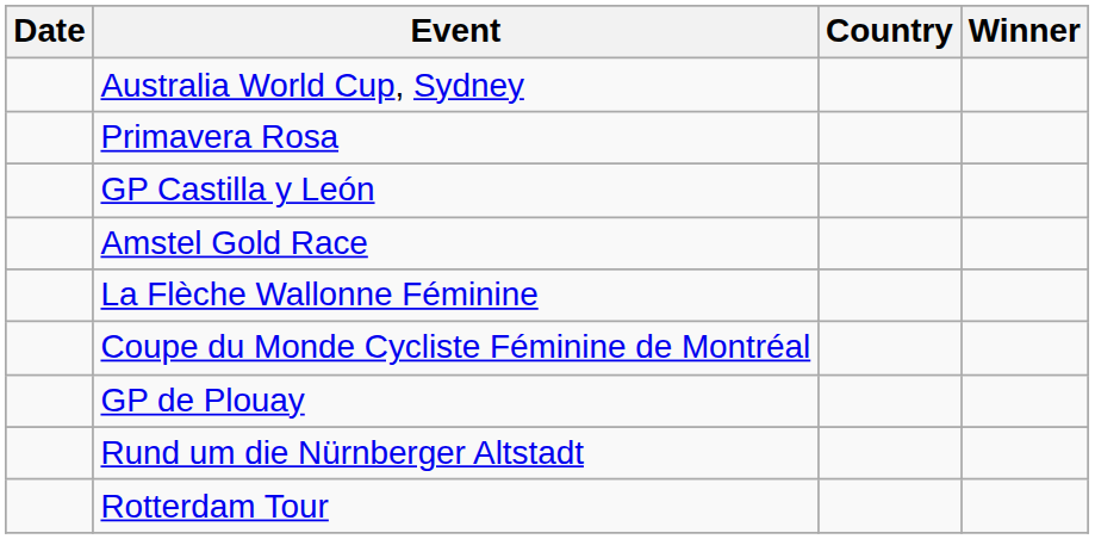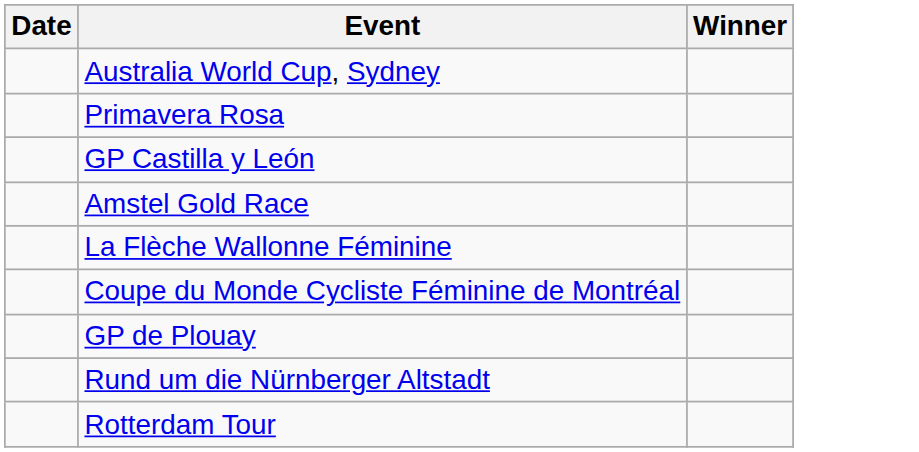- column: Country
